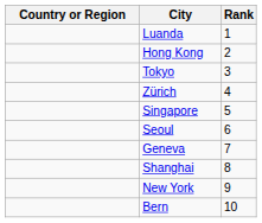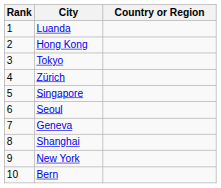columns swapped: Rank <-> Country or Region
